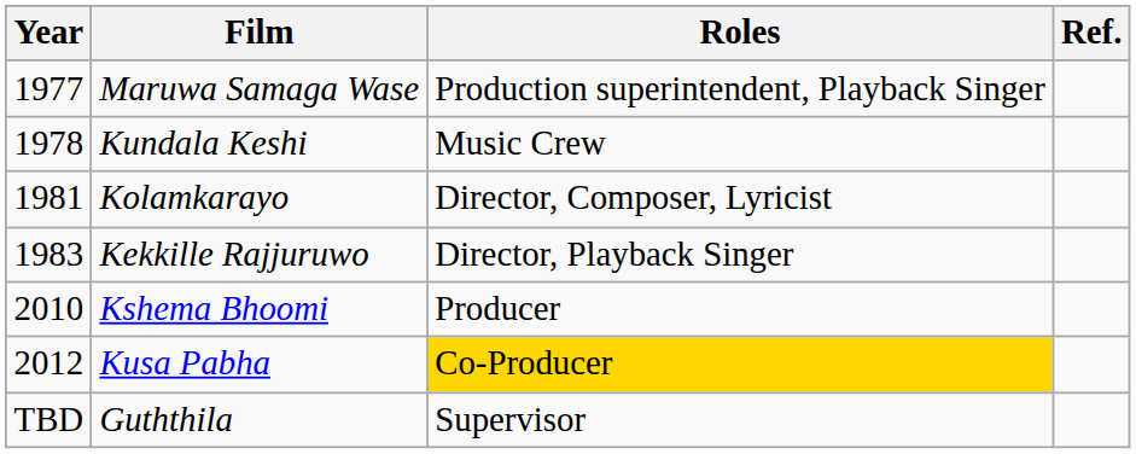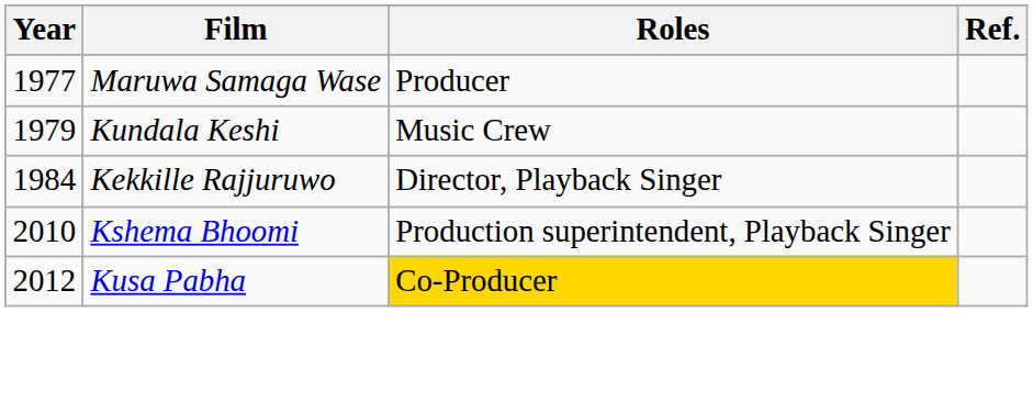Maruwa Samaga Wase | Roles: Production superintendent, Playback Singer -> Producer
Kundala Keshi | Year: 1978 -> 1979
- row: 1981 | Kolamkarayo | Director, Composer, Lyricist
Kekkille Rajjuruwo | Year: 1983 -> 1984
Kshema Bhoomi | Roles: Producer -> Production superintendent, Playback Singer
- row: TBD | Guththila | Supervisor
